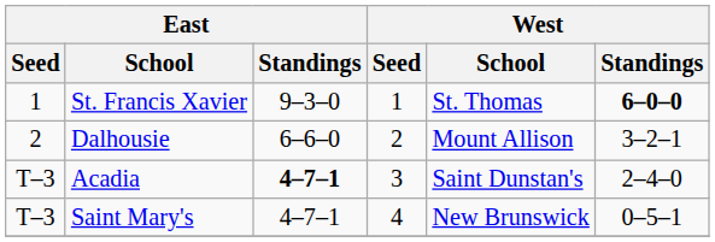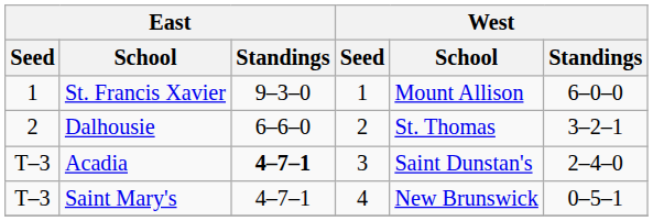St. Francis Xavier | West / School: St. Thomas -> Mount Allison
St. Francis Xavier | West / Standings: bold -> normal
Dalhousie | West / School: Mount Allison -> St. Thomas
